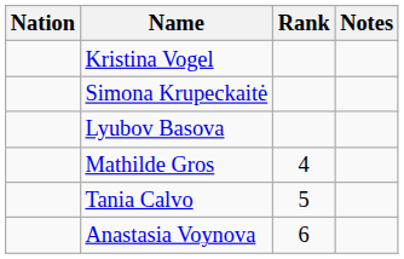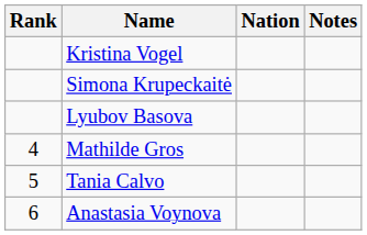columns swapped: Rank <-> Nation
